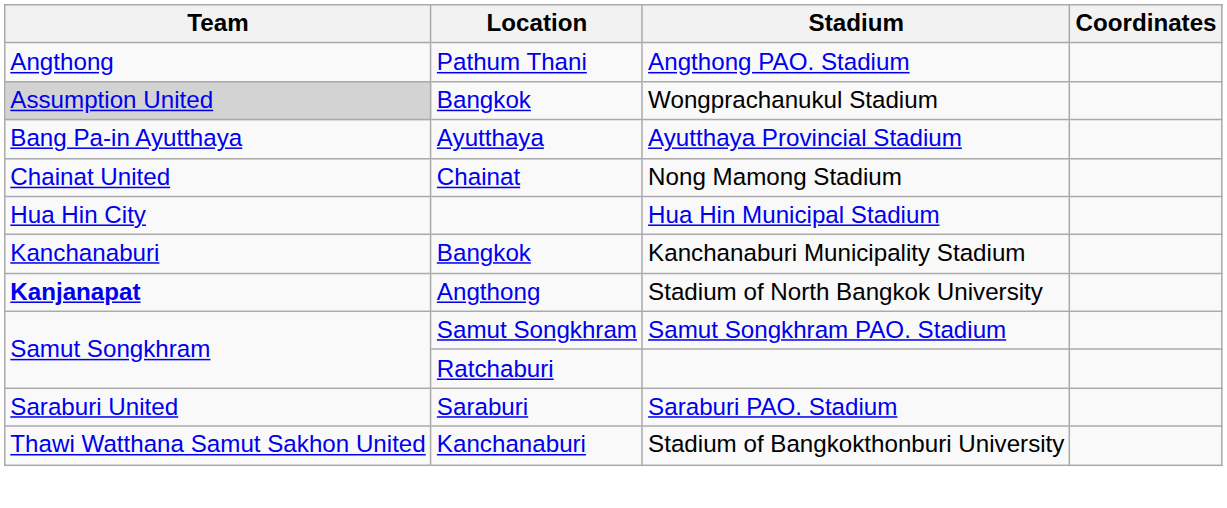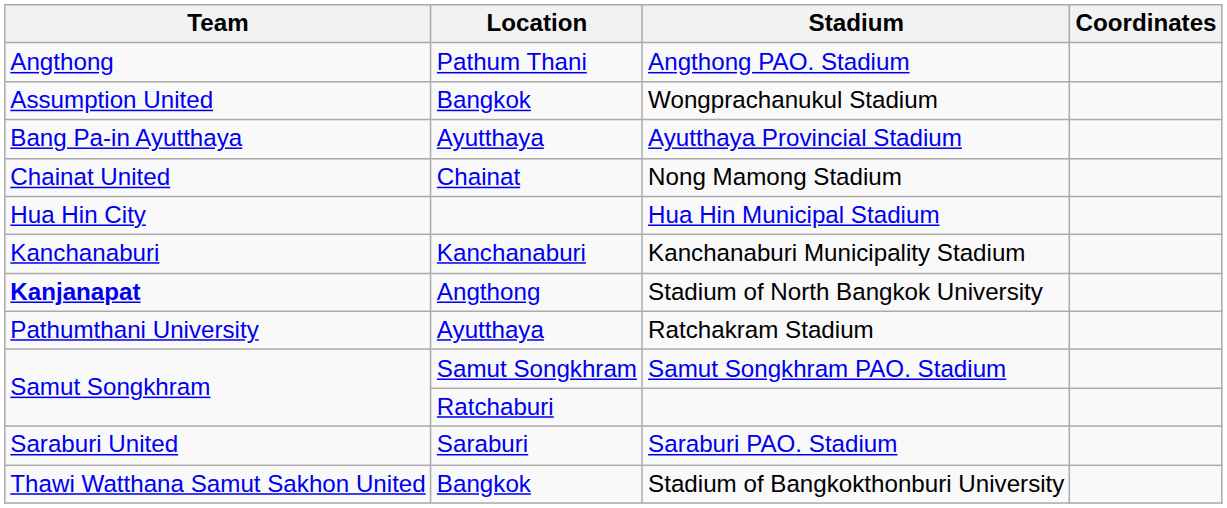Wongprachanukul Stadium | Team: lightgrey background -> no background
Kanchanaburi Municipality Stadium | Location: Bangkok -> Kanchanaburi
+ row: Pathumthani University | Ayutthaya | Ratchakram Stadium
Stadium of Bangkokthonburi University | Location: Kanchanaburi -> Bangkok
